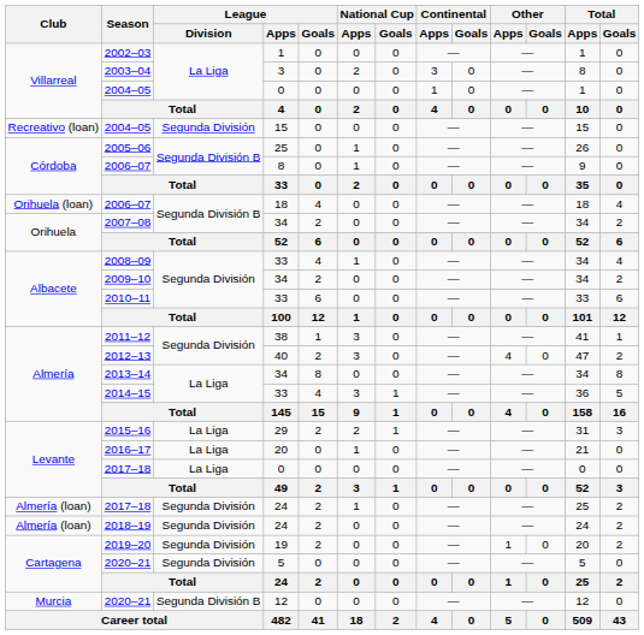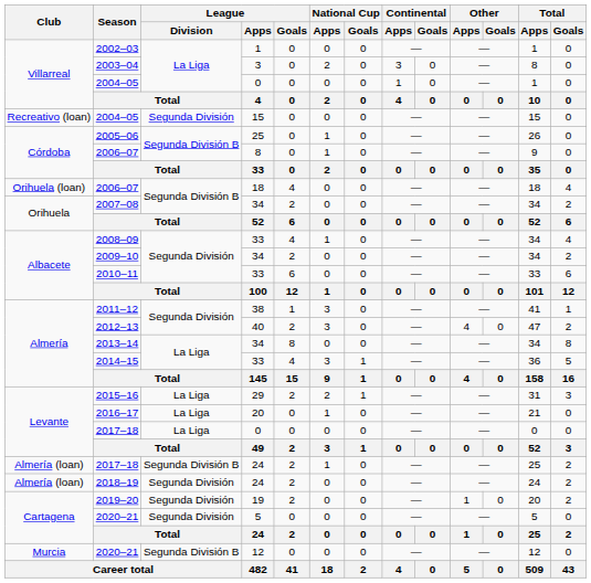2017–18 / 24 | League / Division: Segunda División -> Segunda División B
